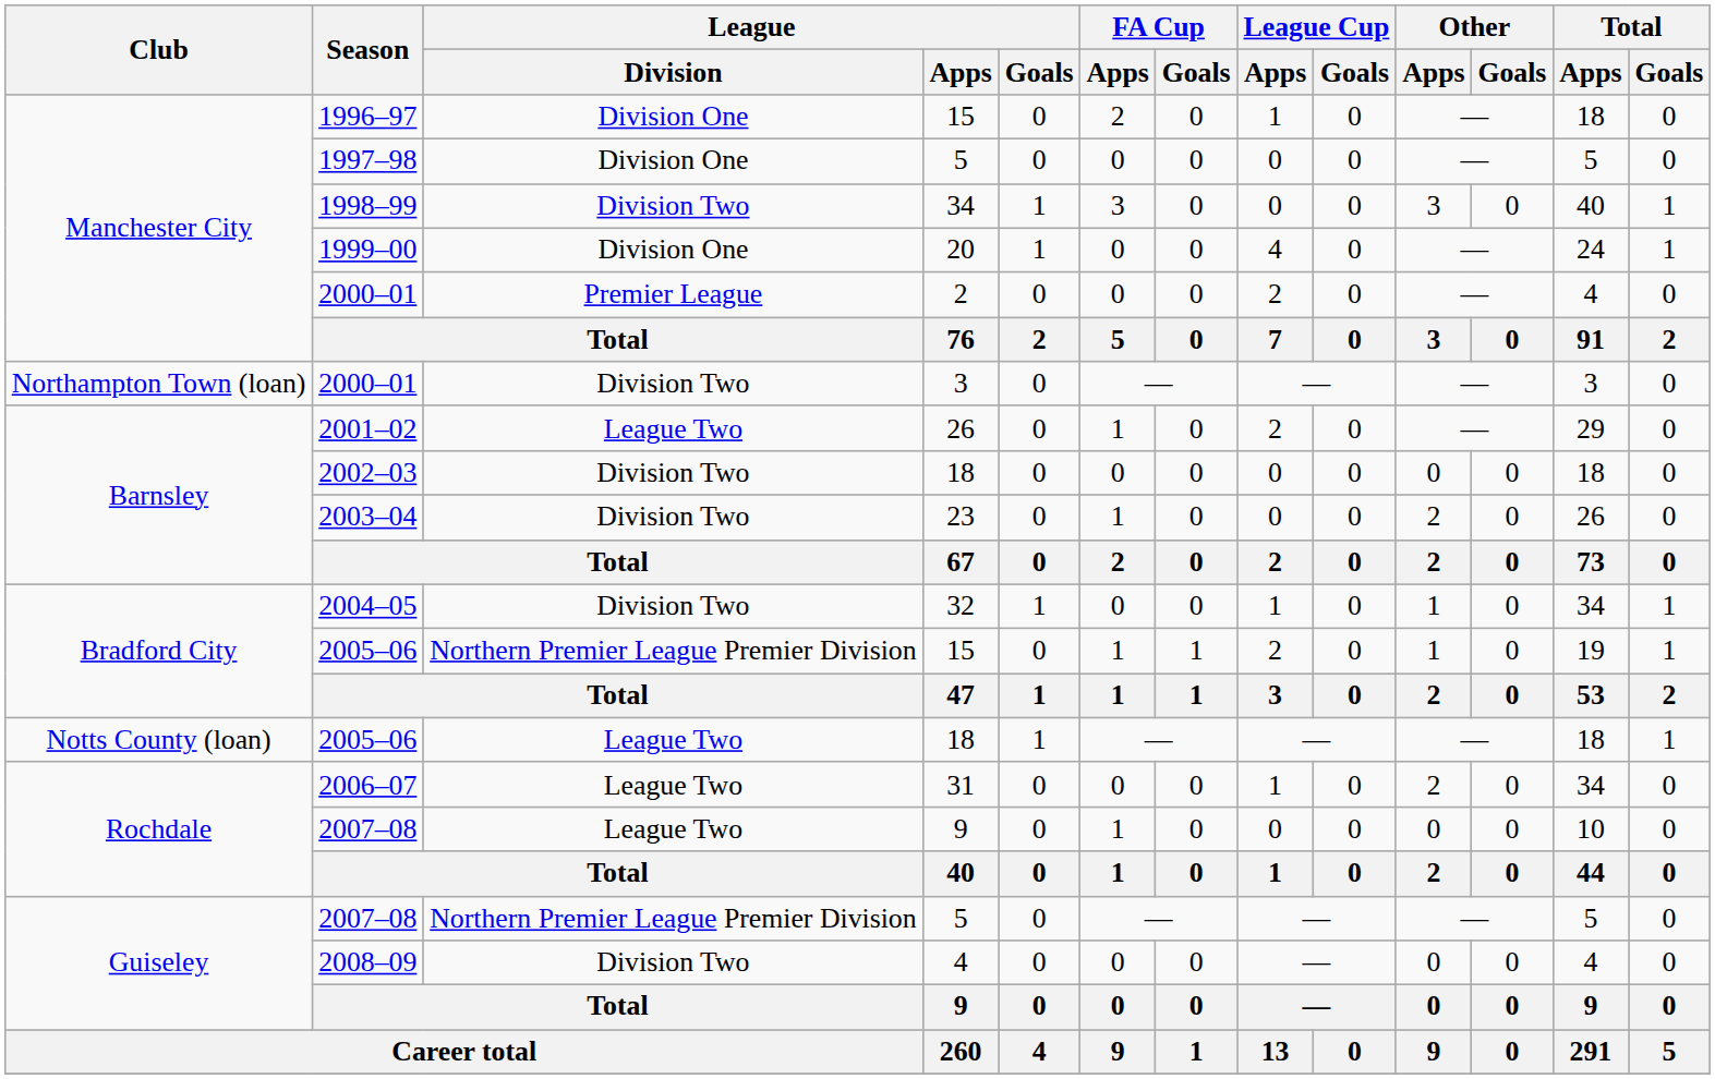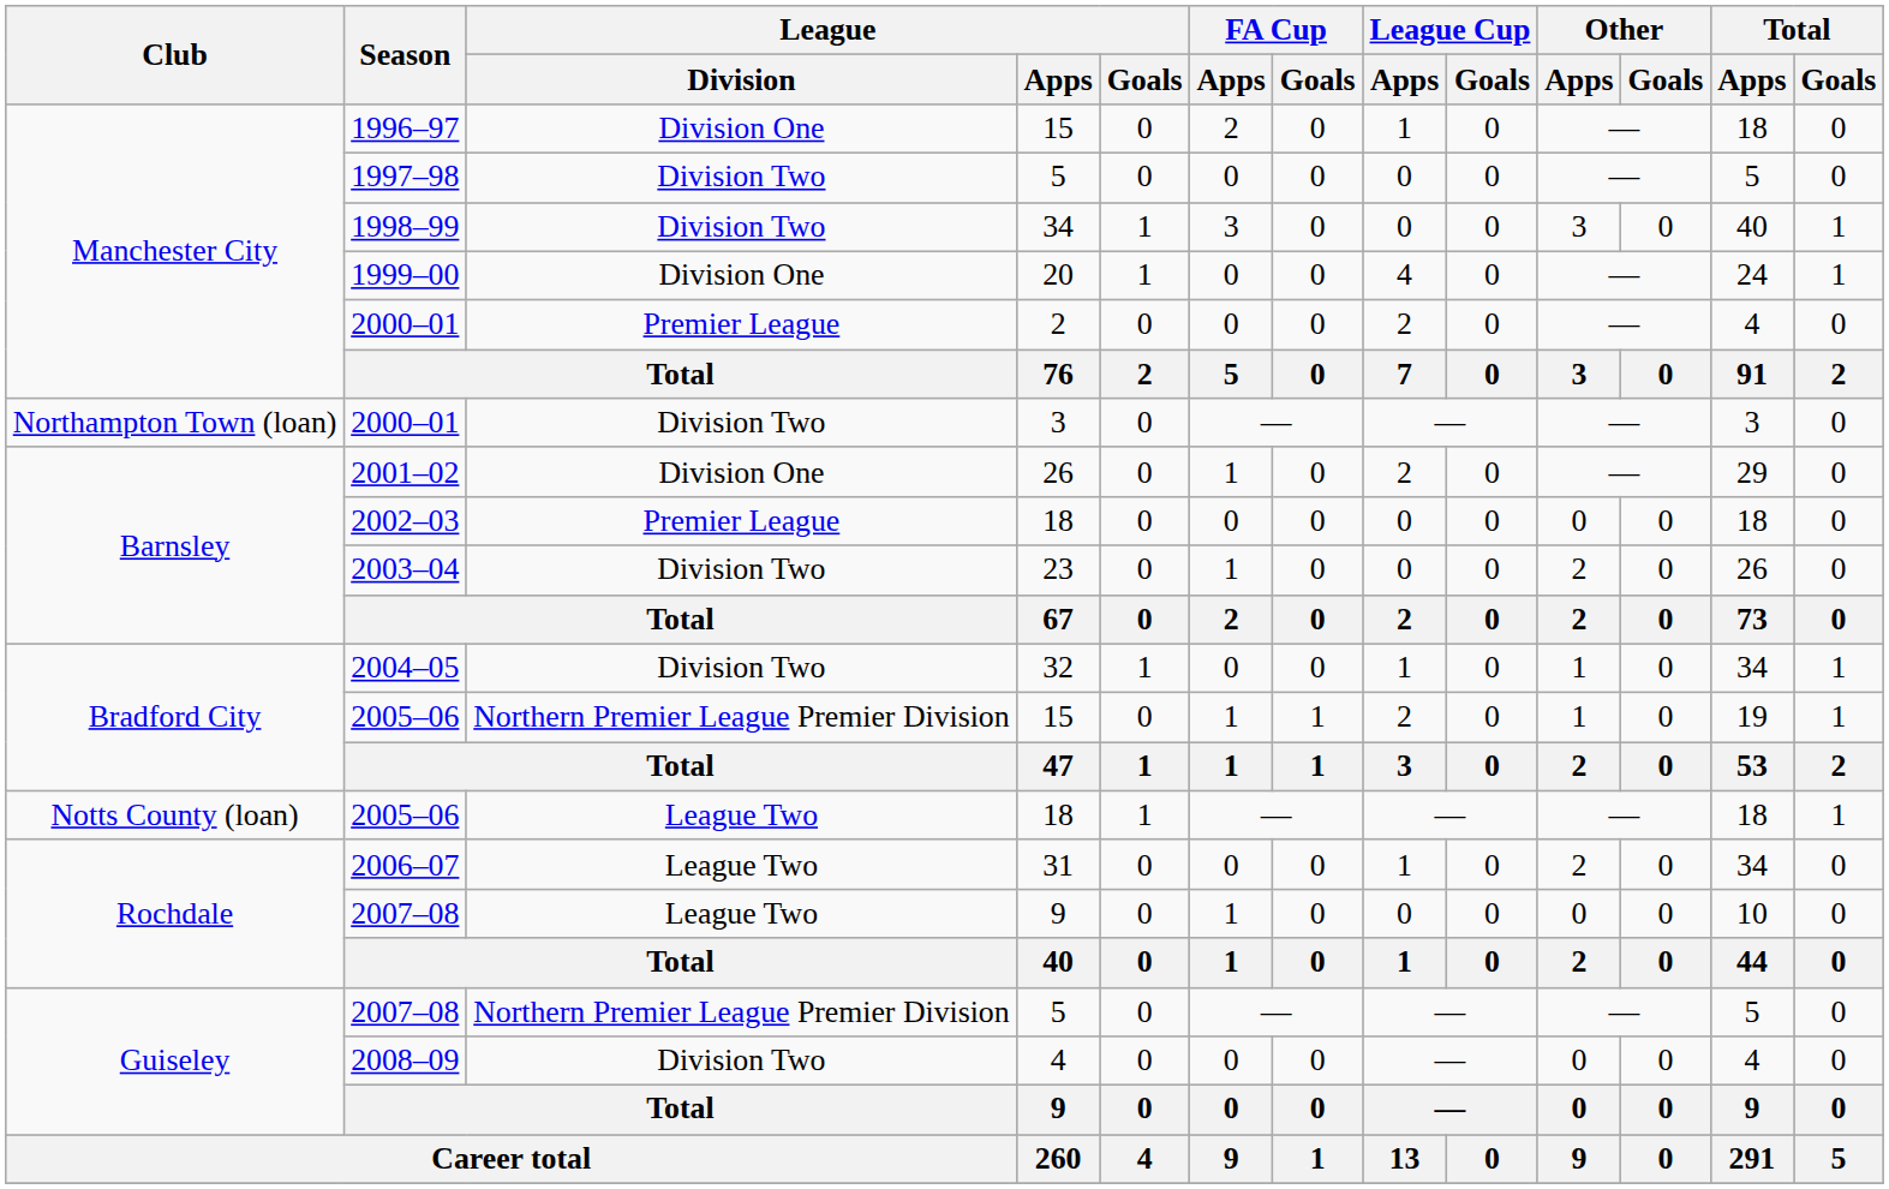1997–98 | League / Division: Division One -> Division Two
2001–02 | League / Division: League Two -> Division One
2002–03 | League / Division: Division Two -> Premier League
